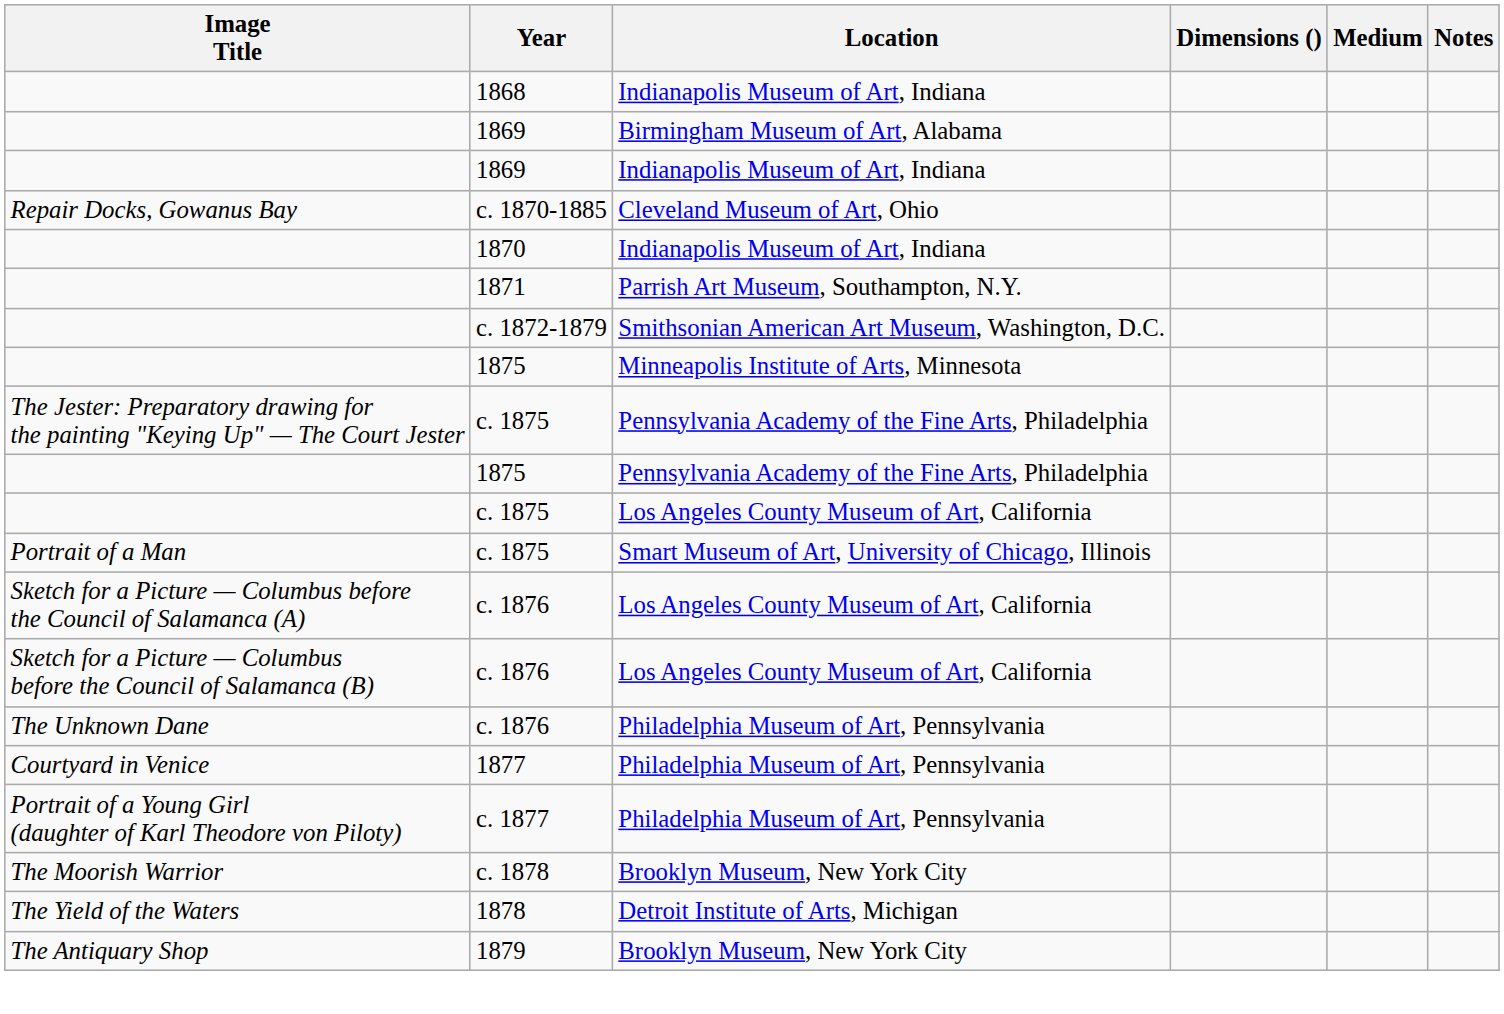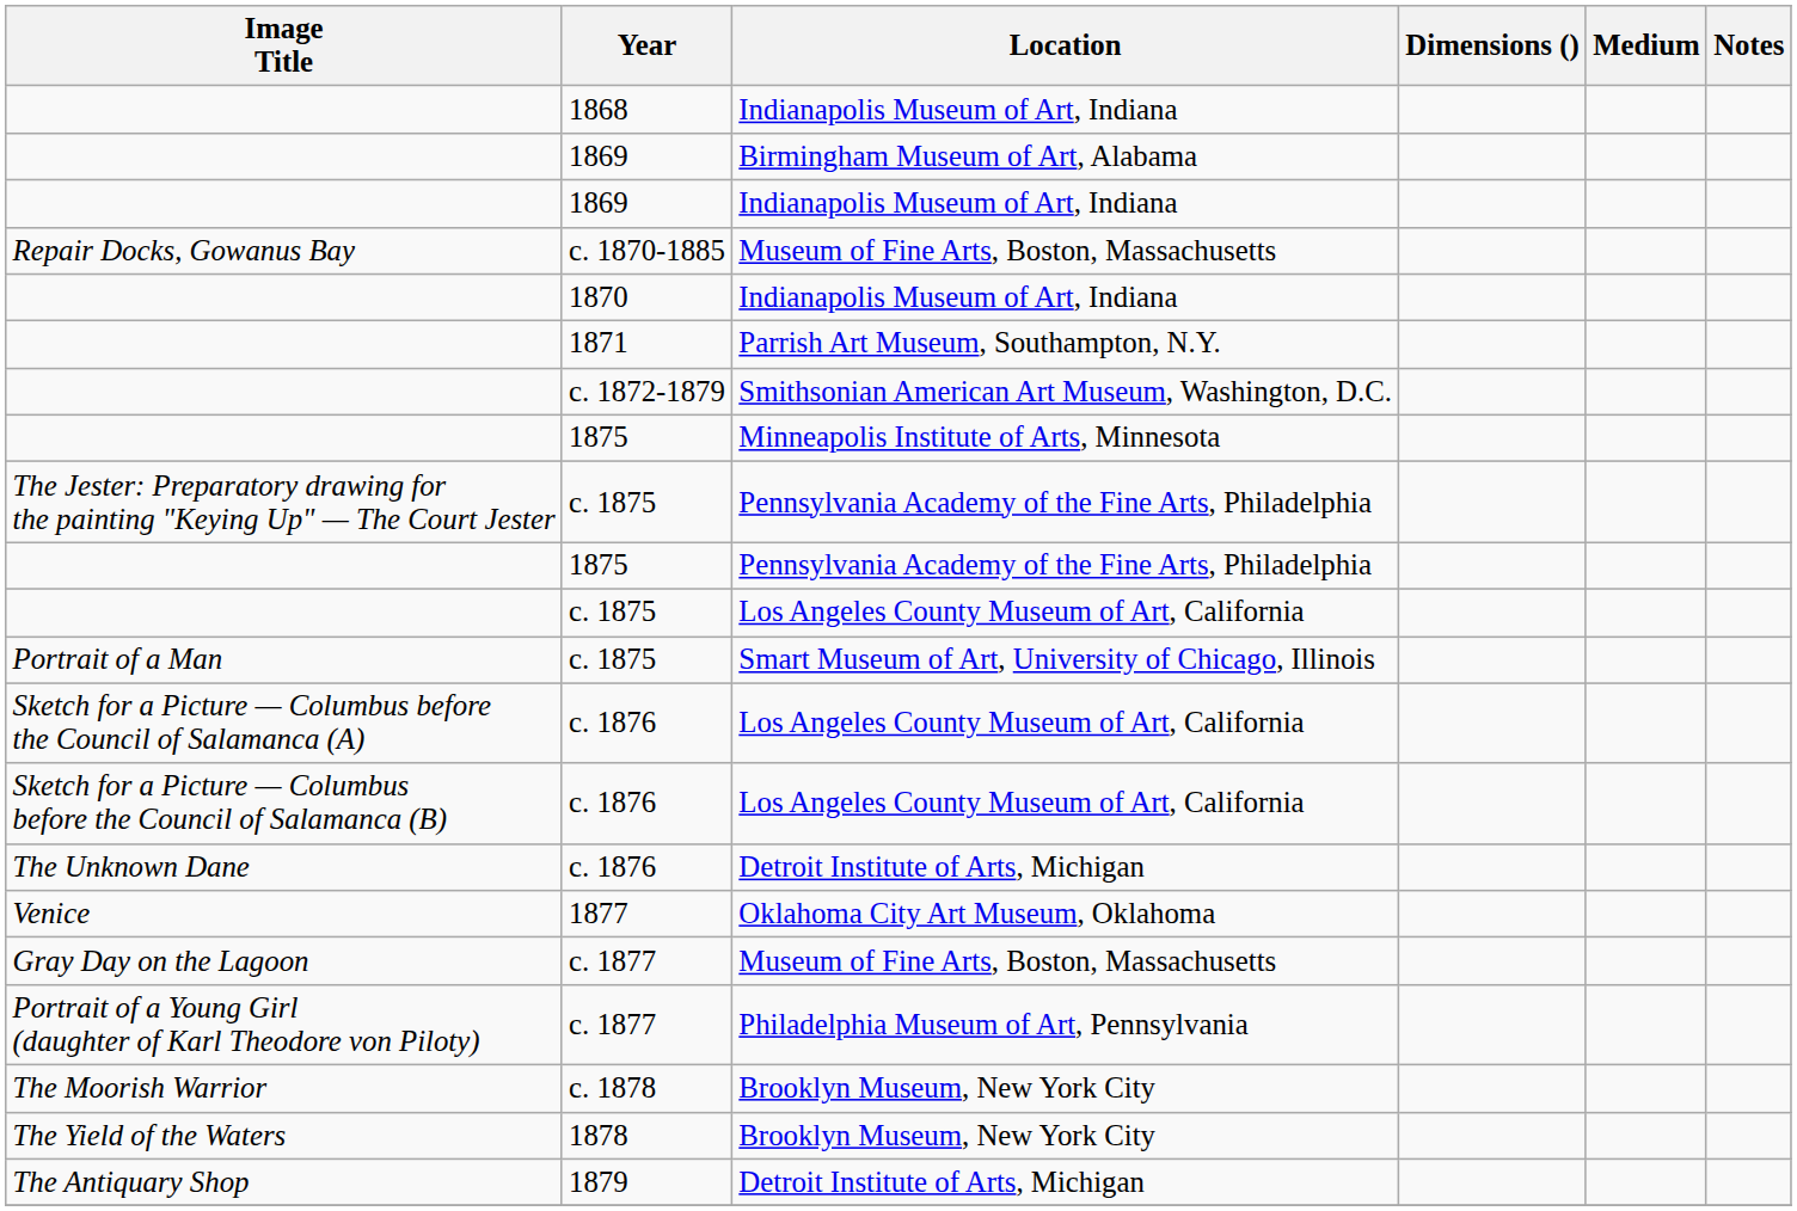Repair Docks, Gowanus Bay | Location: Cleveland Museum of Art, Ohio -> Museum of Fine Arts, Boston, Massachusetts
The Unknown Dane | Location: Philadelphia Museum of Art, Pennsylvania -> Detroit Institute of Arts, Michigan
- row: Courtyard in Venice | 1877 | Philadelphia Museum of Art, Pennsylvania
+ row: Venice | 1877 | Oklahoma City Art Museum, Oklahoma
+ row: Gray Day on the Lagoon | c. 1877 | Museum of Fine Arts, Boston, Massachusetts
The Yield of the Waters | Location: Detroit Institute of Arts, Michigan -> Brooklyn Museum, New York City
The Antiquary Shop | Location: Brooklyn Museum, New York City -> Detroit Institute of Arts, Michigan
